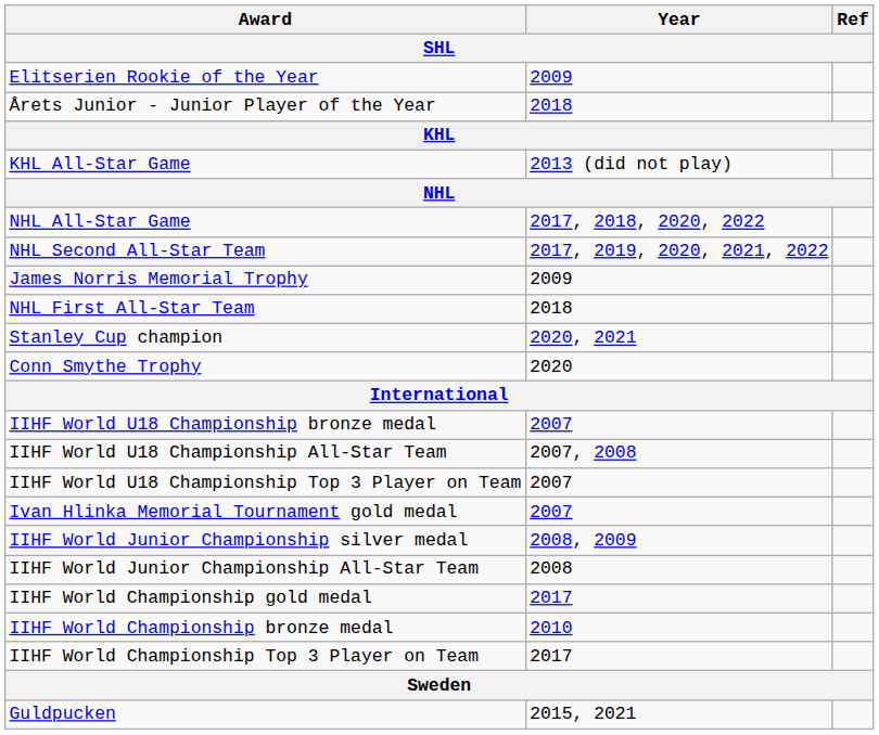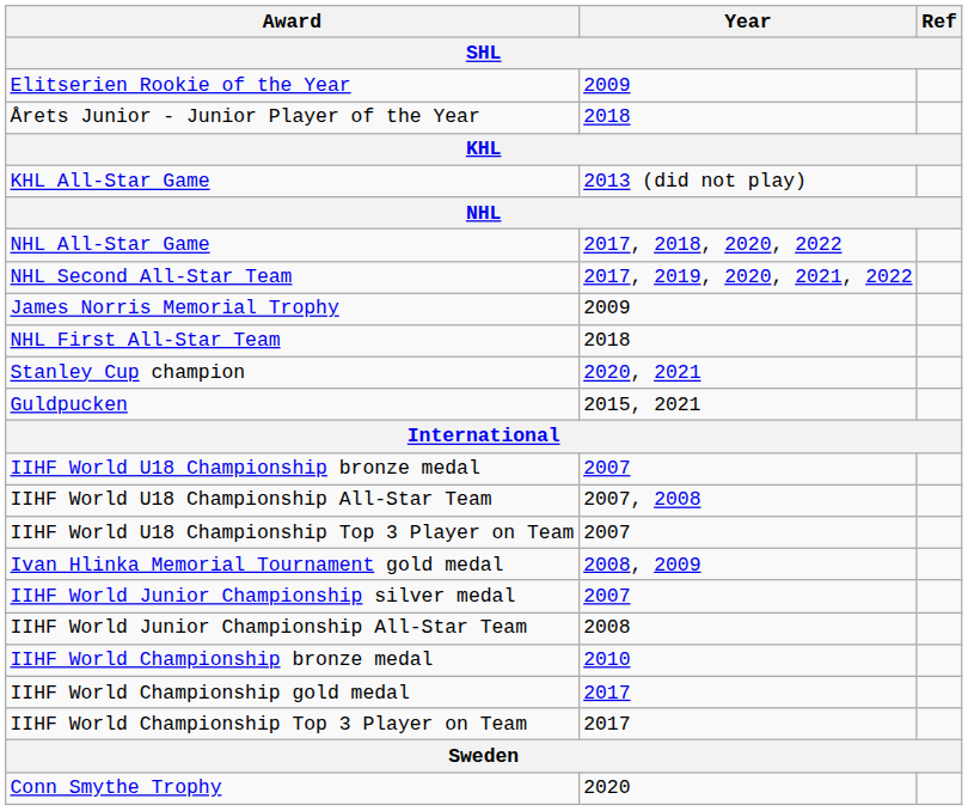rows swapped: Conn Smythe Trophy <-> Guldpucken
Ivan Hlinka Memorial Tournament gold medal | Year: 2007 -> 2008, 2009
IIHF World Junior Championship silver medal | Year: 2008, 2009 -> 2007
rows swapped: IIHF World Championship bronze medal <-> IIHF World Championship gold medal
